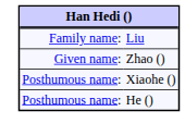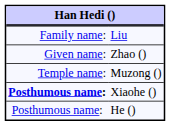+ row: Temple name: | Muzong ()
Xiaohe () | column 1: normal -> bold
